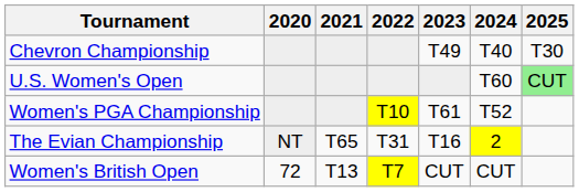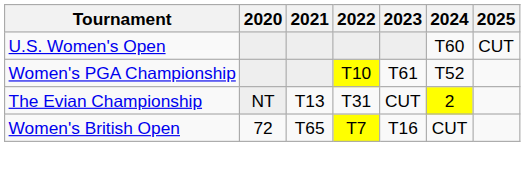- row: Chevron Championship | T49 | T40 | T30
U.S. Women's Open | 2025: lightgreen background -> no background
The Evian Championship | 2021: T65 -> T13
The Evian Championship | 2023: T16 -> CUT
Women's British Open | 2021: T13 -> T65
Women's British Open | 2023: CUT -> T16
